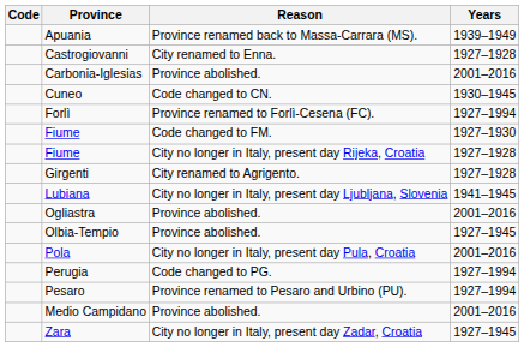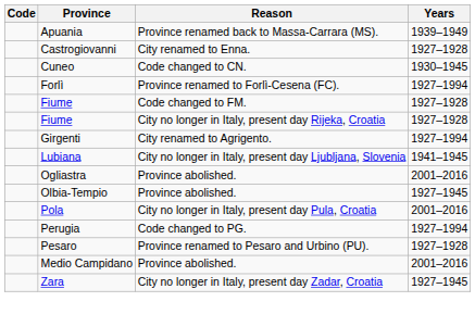- row: Carbonia-Iglesias | Province abolished. | 2001–2016
Fiume / Code changed to FM. | Years: 1927–1930 -> 1927–1928
Girgenti | Years: 1927–1928 -> 1927–1994
Pesaro | Years: 1927–1994 -> 1927–1928
